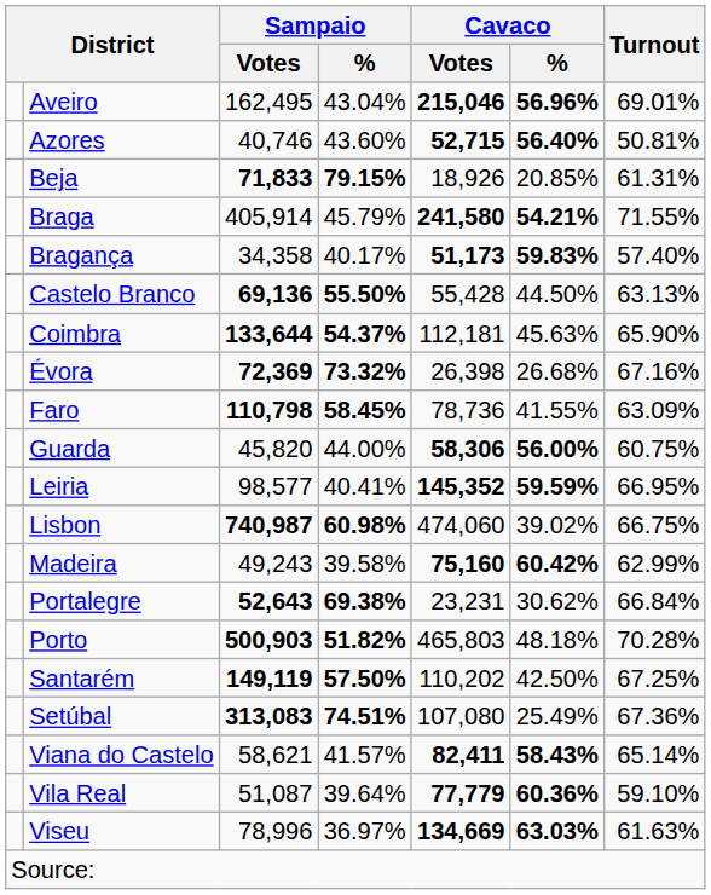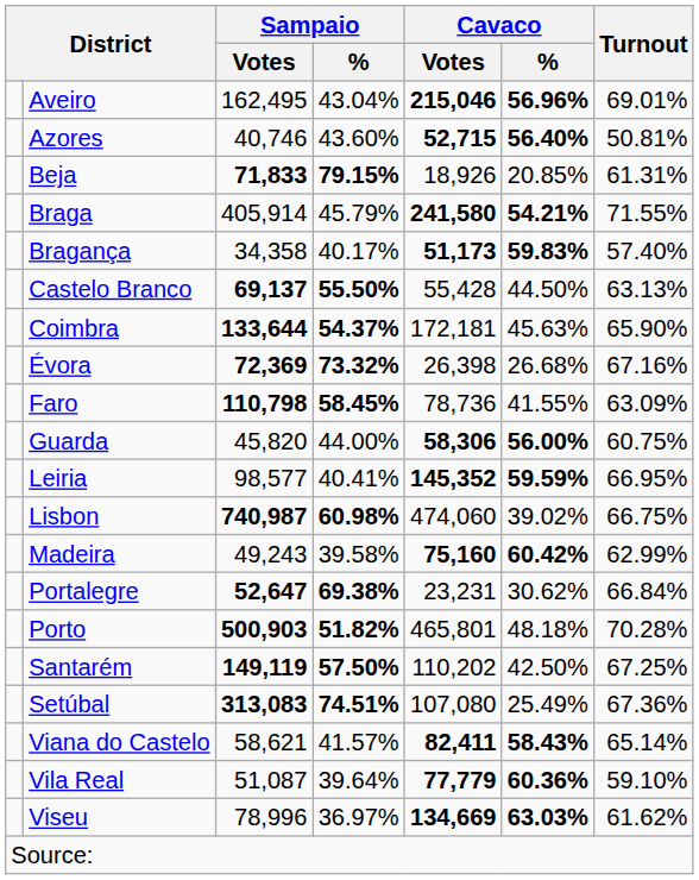Castelo Branco | Sampaio / Votes: 69,136 -> 69,137
Coimbra | Cavaco / Votes: 112,181 -> 172,181
Portalegre | Sampaio / Votes: 52,643 -> 52,647
Porto | Cavaco / Votes: 465,803 -> 465,801
Viseu | Turnout: 61.63% -> 61.62%
